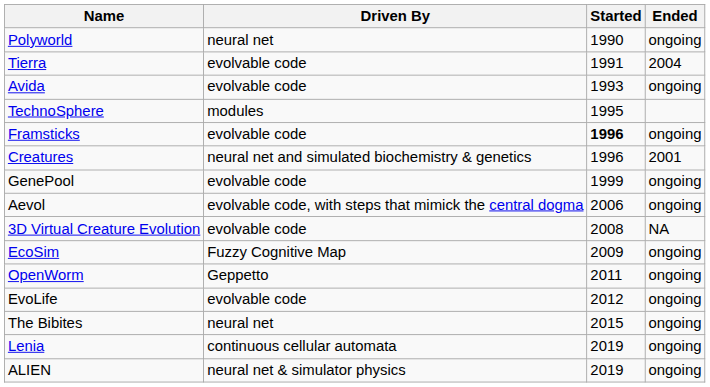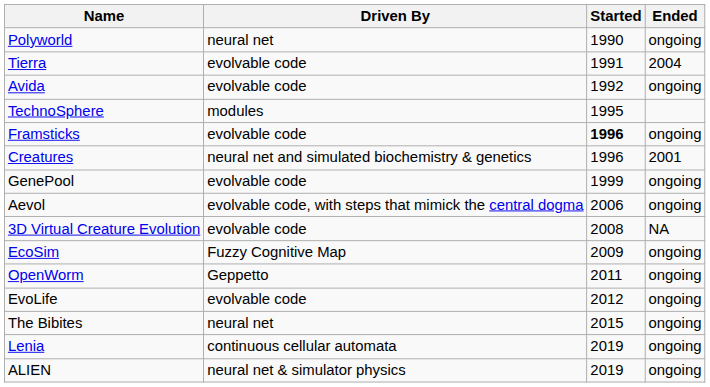Avida | Started: 1993 -> 1992
